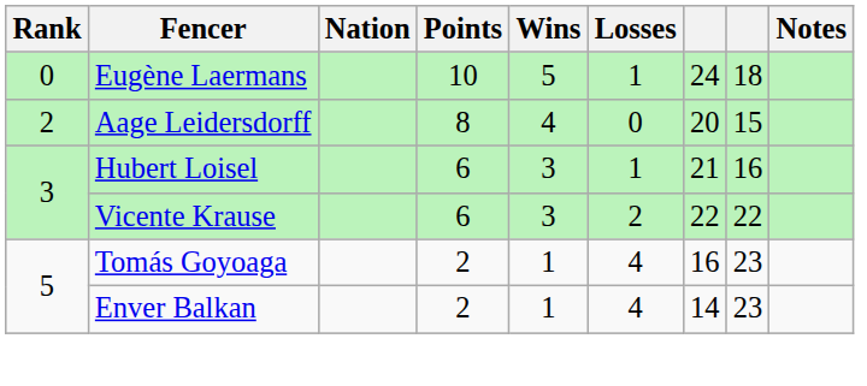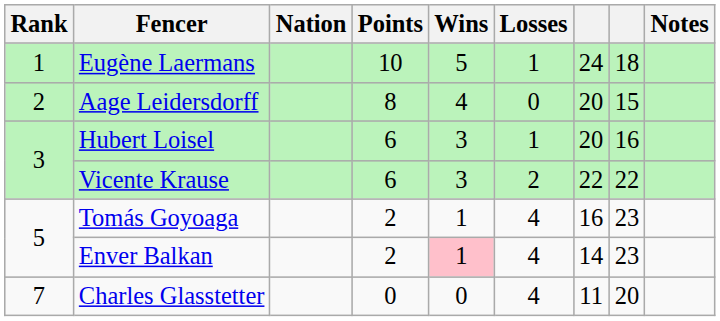Eugène Laermans | Rank: 0 -> 1
Hubert Loisel | column 7: 21 -> 20
Enver Balkan | Wins: no background -> pink background
+ row: 7 | Charles Glasstetter | 0 | 0 | 4 | 11 | 20
